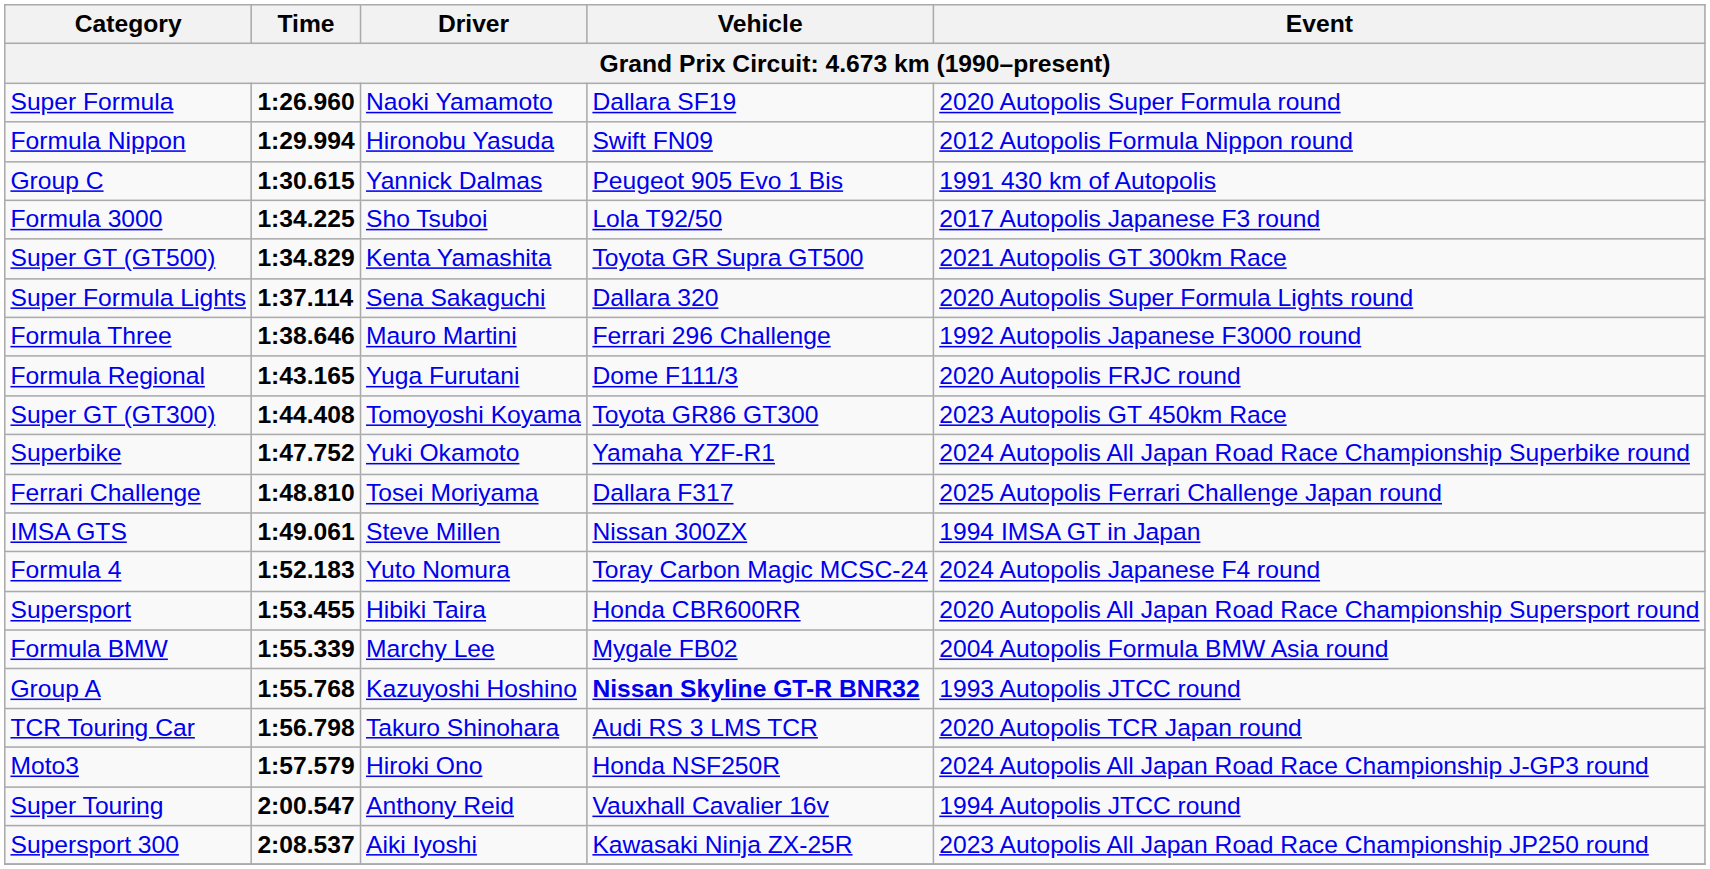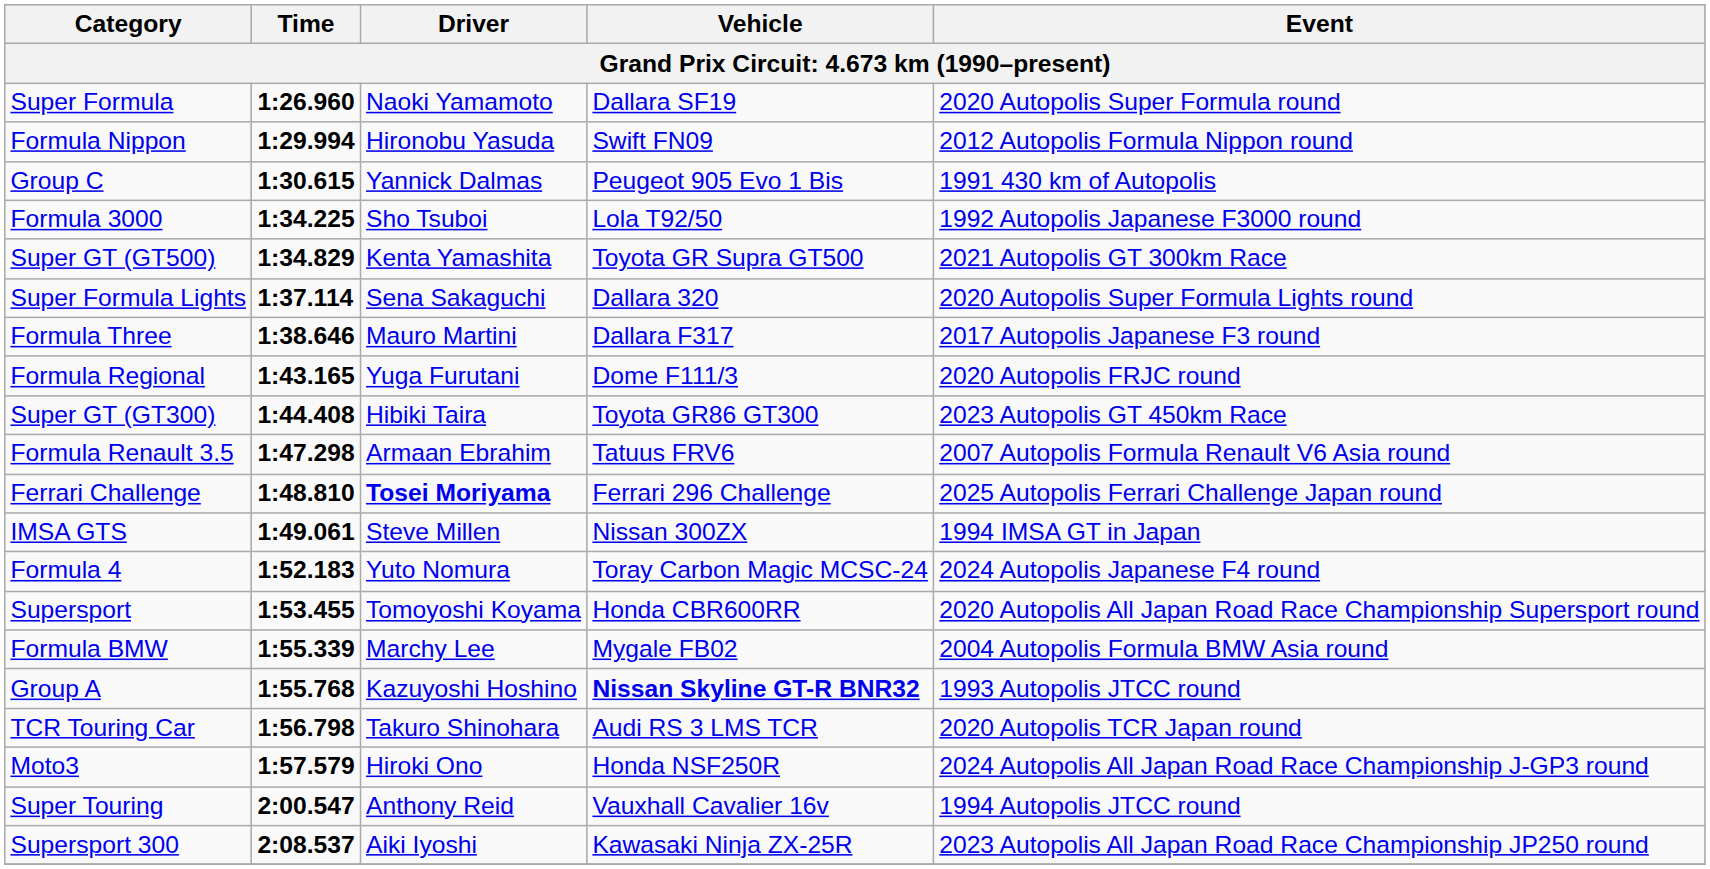Formula 3000 | Event: 2017 Autopolis Japanese F3 round -> 1992 Autopolis Japanese F3000 round
Formula Three | Vehicle: Ferrari 296 Challenge -> Dallara F317
Formula Three | Event: 1992 Autopolis Japanese F3000 round -> 2017 Autopolis Japanese F3 round
Super GT (GT300) | Driver: Tomoyoshi Koyama -> Hibiki Taira
+ row: Formula Renault 3.5 | 1:47.298 | Armaan Ebrahim | Tatuus FRV6 | 2007 Autopolis Formula Renault V6 Asia round
- row: Superbike | 1:47.752 | Yuki Okamoto | Yamaha YZF-R1 | 2024 Autopolis All Japan Road Race Championship Superbike round
Ferrari Challenge | Driver: normal -> bold
Ferrari Challenge | Vehicle: Dallara F317 -> Ferrari 296 Challenge
Supersport | Driver: Hibiki Taira -> Tomoyoshi Koyama
